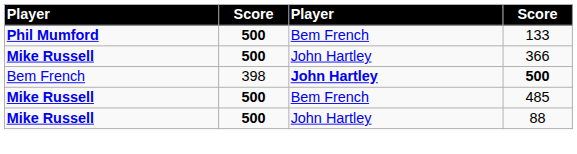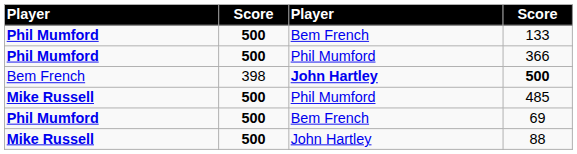366 | column 1: Mike Russell -> Phil Mumford
366 | column 3: John Hartley -> Phil Mumford
485 | column 3: Bem French -> Phil Mumford
+ row: Phil Mumford | 500 | Bem French | 69
